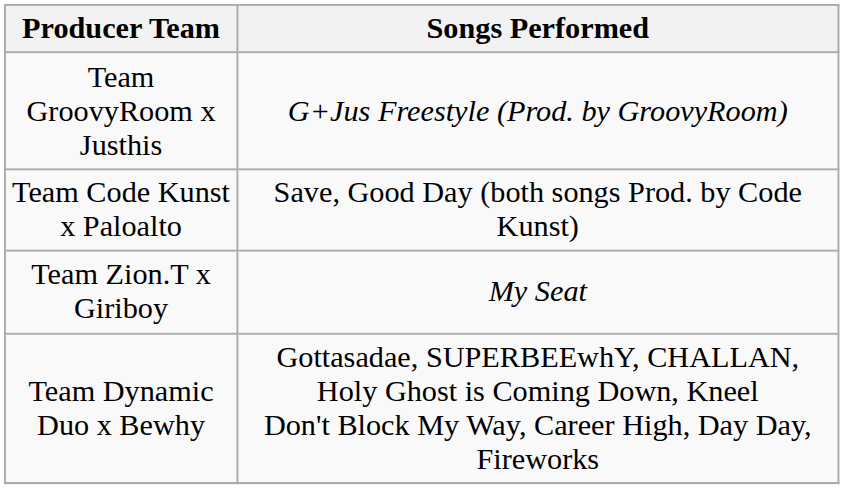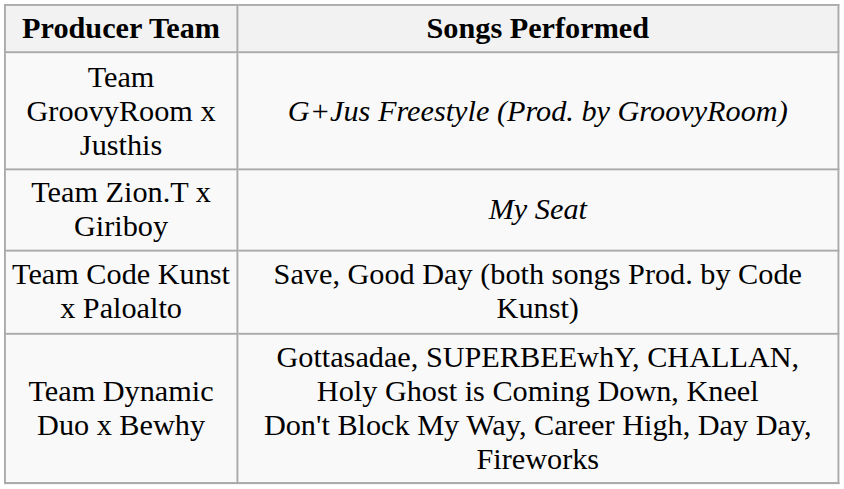rows swapped: Team Code Kunst x Paloalto <-> Team Zion.T x Giriboy
